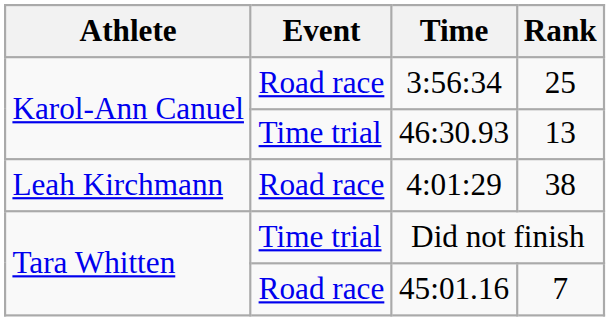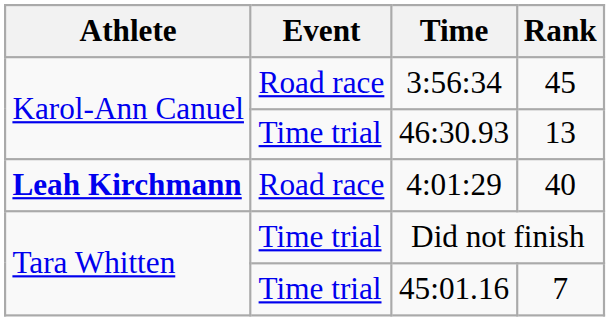3:56:34 | Rank: 25 -> 45
4:01:29 | Athlete: normal -> bold
4:01:29 | Rank: 38 -> 40
45:01.16 | Event: Road race -> Time trial
